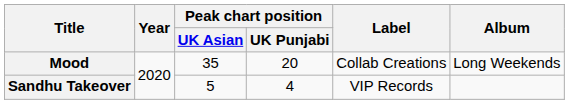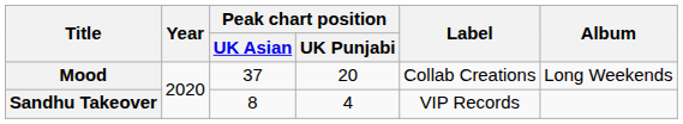Mood | Peak chart position / UK Asian: 35 -> 37
Sandhu Takeover | Peak chart position / UK Asian: 5 -> 8
